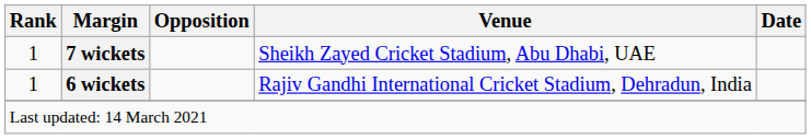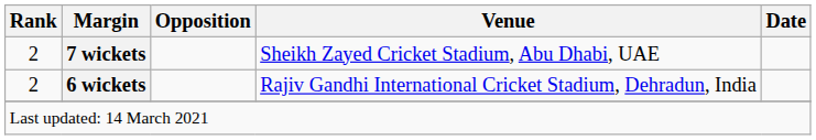7 wickets | Rank: 1 -> 2
6 wickets | Rank: 1 -> 2
